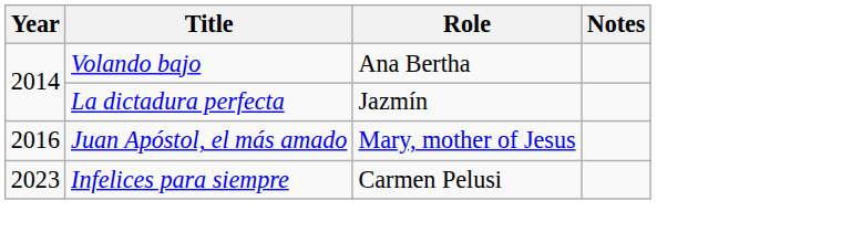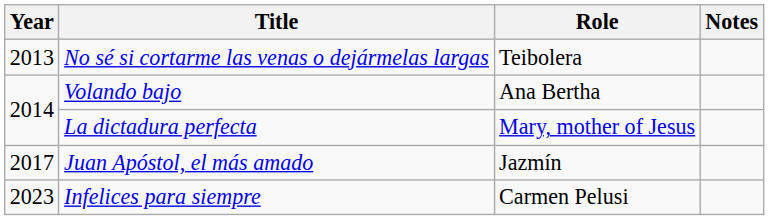+ row: 2013 | No sé si cortarme las venas o dejármelas largas | Teibolera
La dictadura perfecta | Role: Jazmín -> Mary, mother of Jesus
Juan Apóstol, el más amado | Year: 2016 -> 2017
Juan Apóstol, el más amado | Role: Mary, mother of Jesus -> Jazmín
